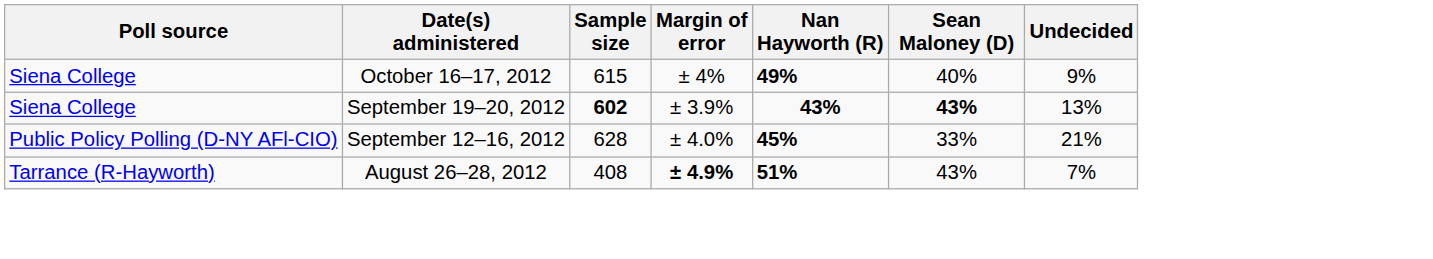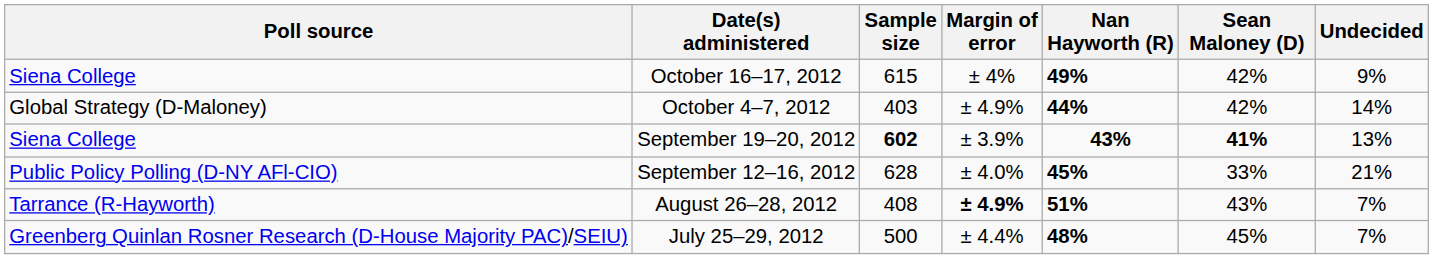October 16–17, 2012 | Sean Maloney (D): 40% -> 42%
+ row: Global Strategy (D-Maloney) | October 4–7, 2012 | 403 | ± 4.9% | 44% | 42% | 14%
September 19–20, 2012 | Sean Maloney (D): 43% -> 41%
+ row: Greenberg Quinlan Rosner Research (D-House Majority PAC)/SEIU) | July 25–29, 2012 | 500 | ± 4.4% | 48% | 45% | 7%
